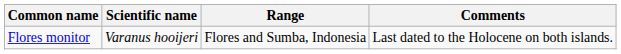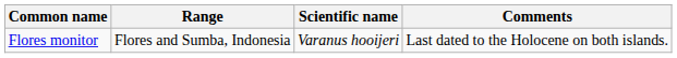columns swapped: Scientific name <-> Range
